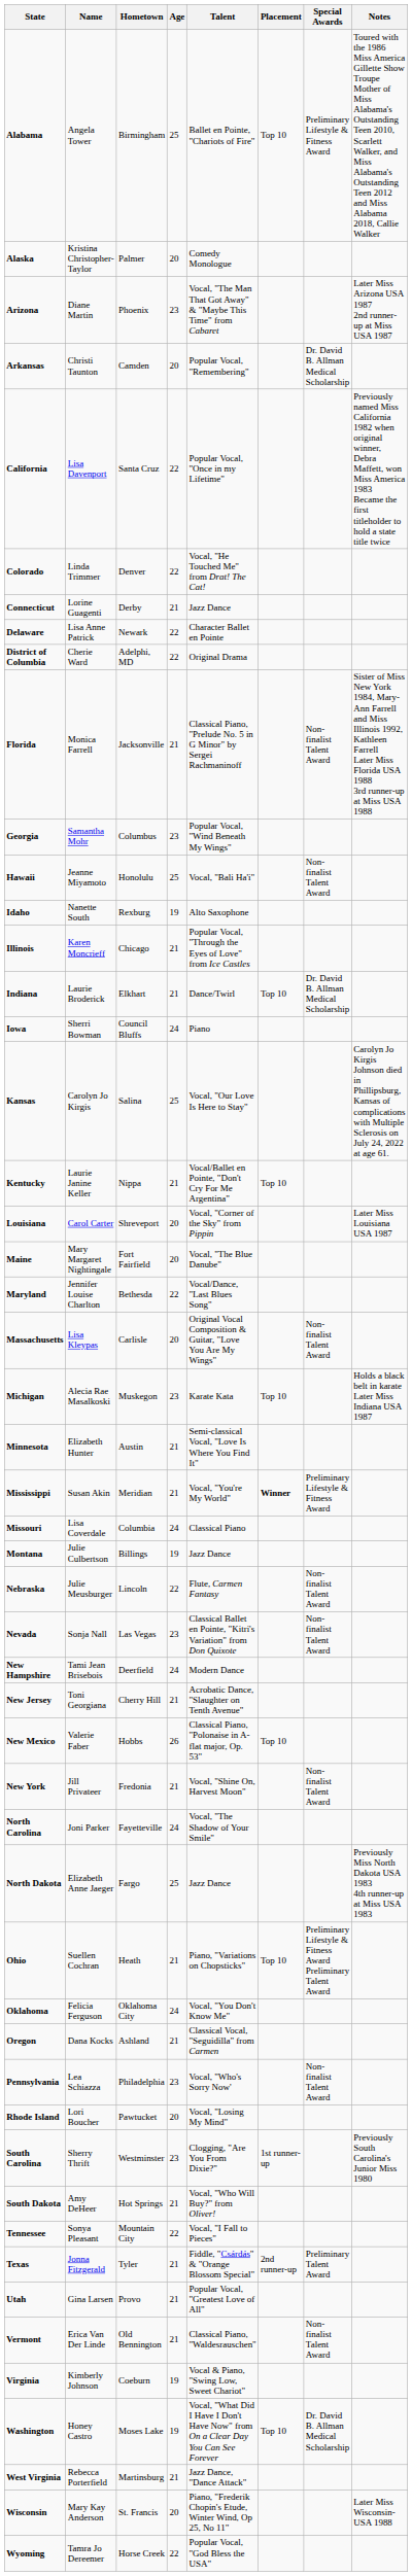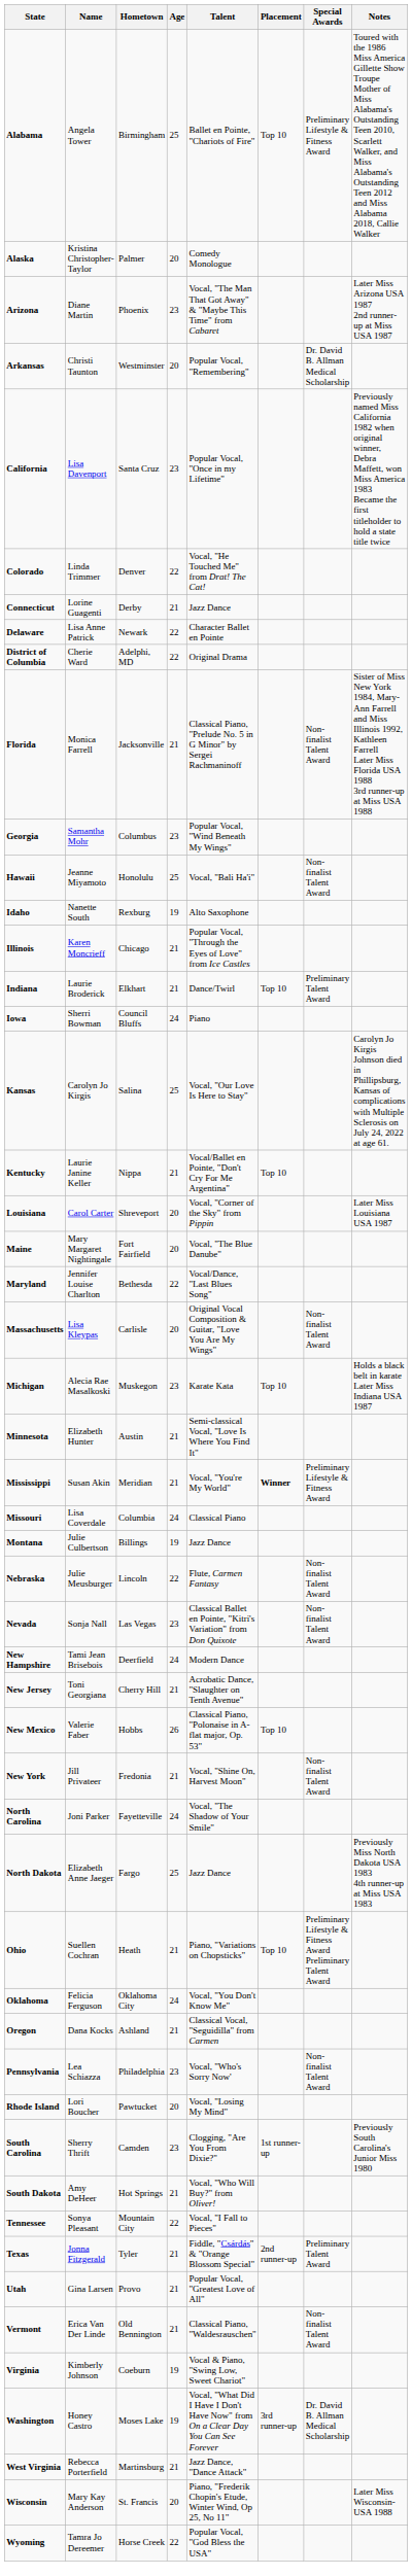Arkansas | Hometown: Camden -> Westminster
California | Age: 22 -> 23
Indiana | Special Awards: Dr. David B. Allman Medical Scholarship -> Preliminary Talent Award
South Carolina | Hometown: Westminster -> Camden
Washington | Placement: Top 10 -> 3rd runner-up
